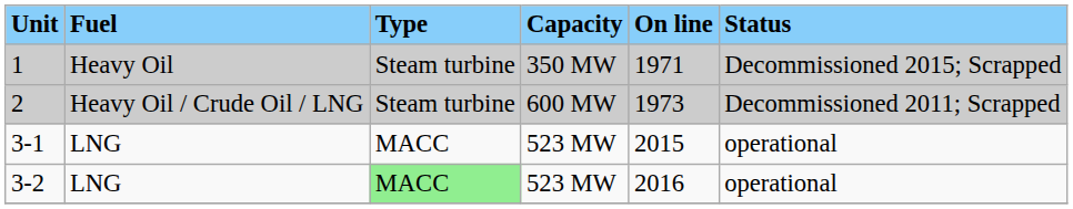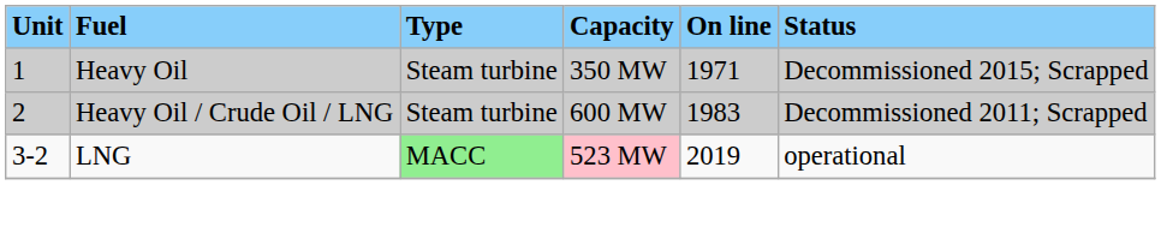2 | On line: 1973 -> 1983
- row: 3-1 | LNG | MACC | 523 MW | 2015 | operational
3-2 | Capacity: no background -> pink background
3-2 | On line: 2016 -> 2019
